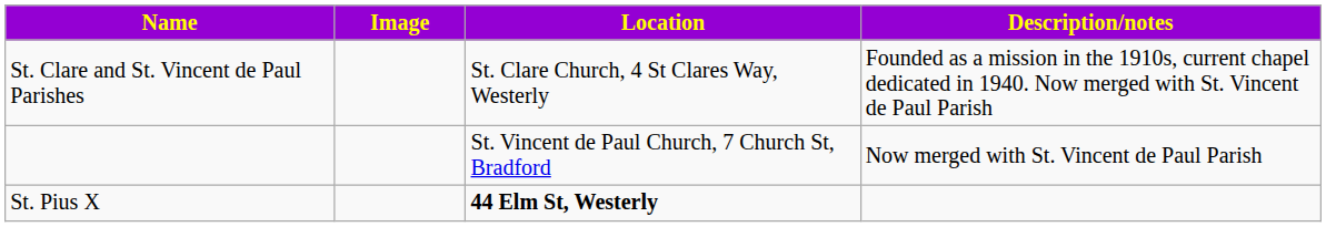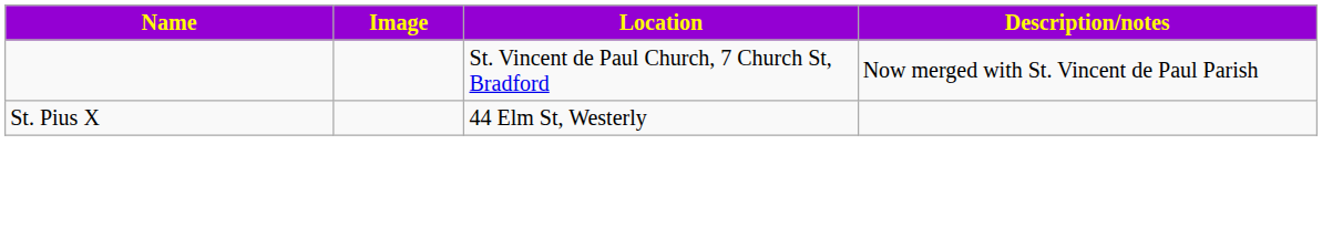- row: St. Clare and St. Vincent de Paul Parishes | St. Clare Church, 4 St Clares Way, Westerly | Founded as a mission in the 1910s, current chapel dedicated in 1940. Now merged with St. Vincent de Paul Parish
St. Pius X | Location: bold -> normal
